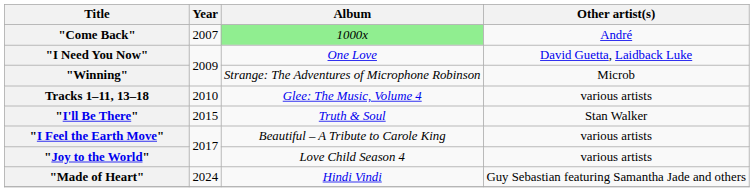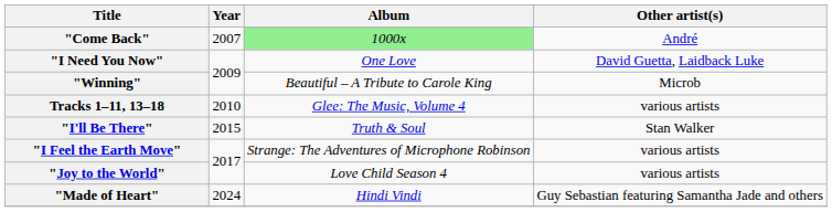"Winning" | Album: Strange: The Adventures of Microphone Robinson -> Beautiful – A Tribute to Carole King
"I Feel the Earth Move" | Album: Beautiful – A Tribute to Carole King -> Strange: The Adventures of Microphone Robinson
